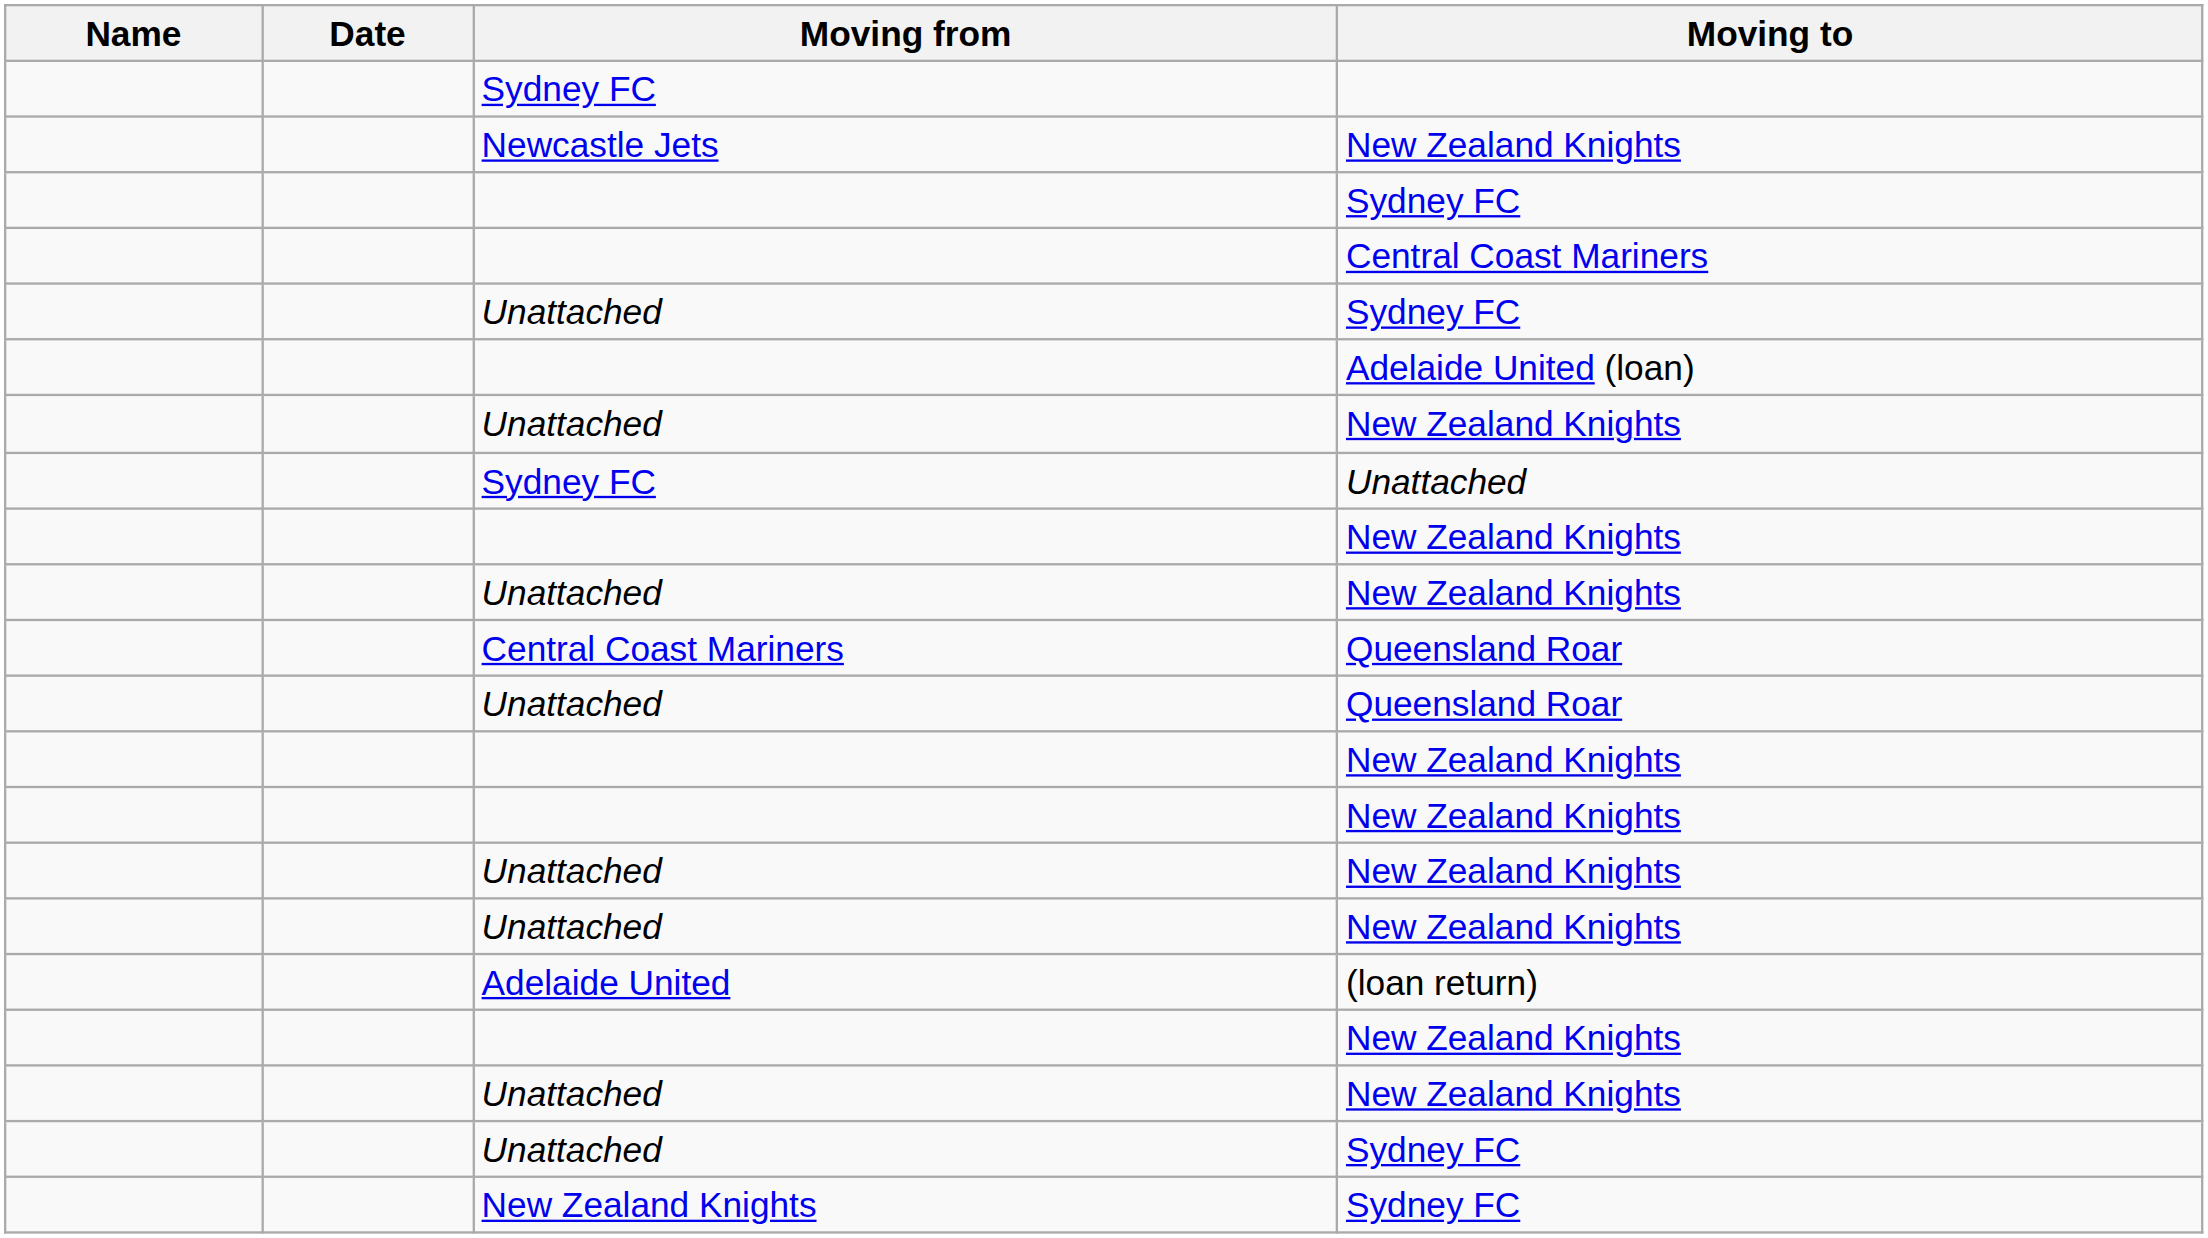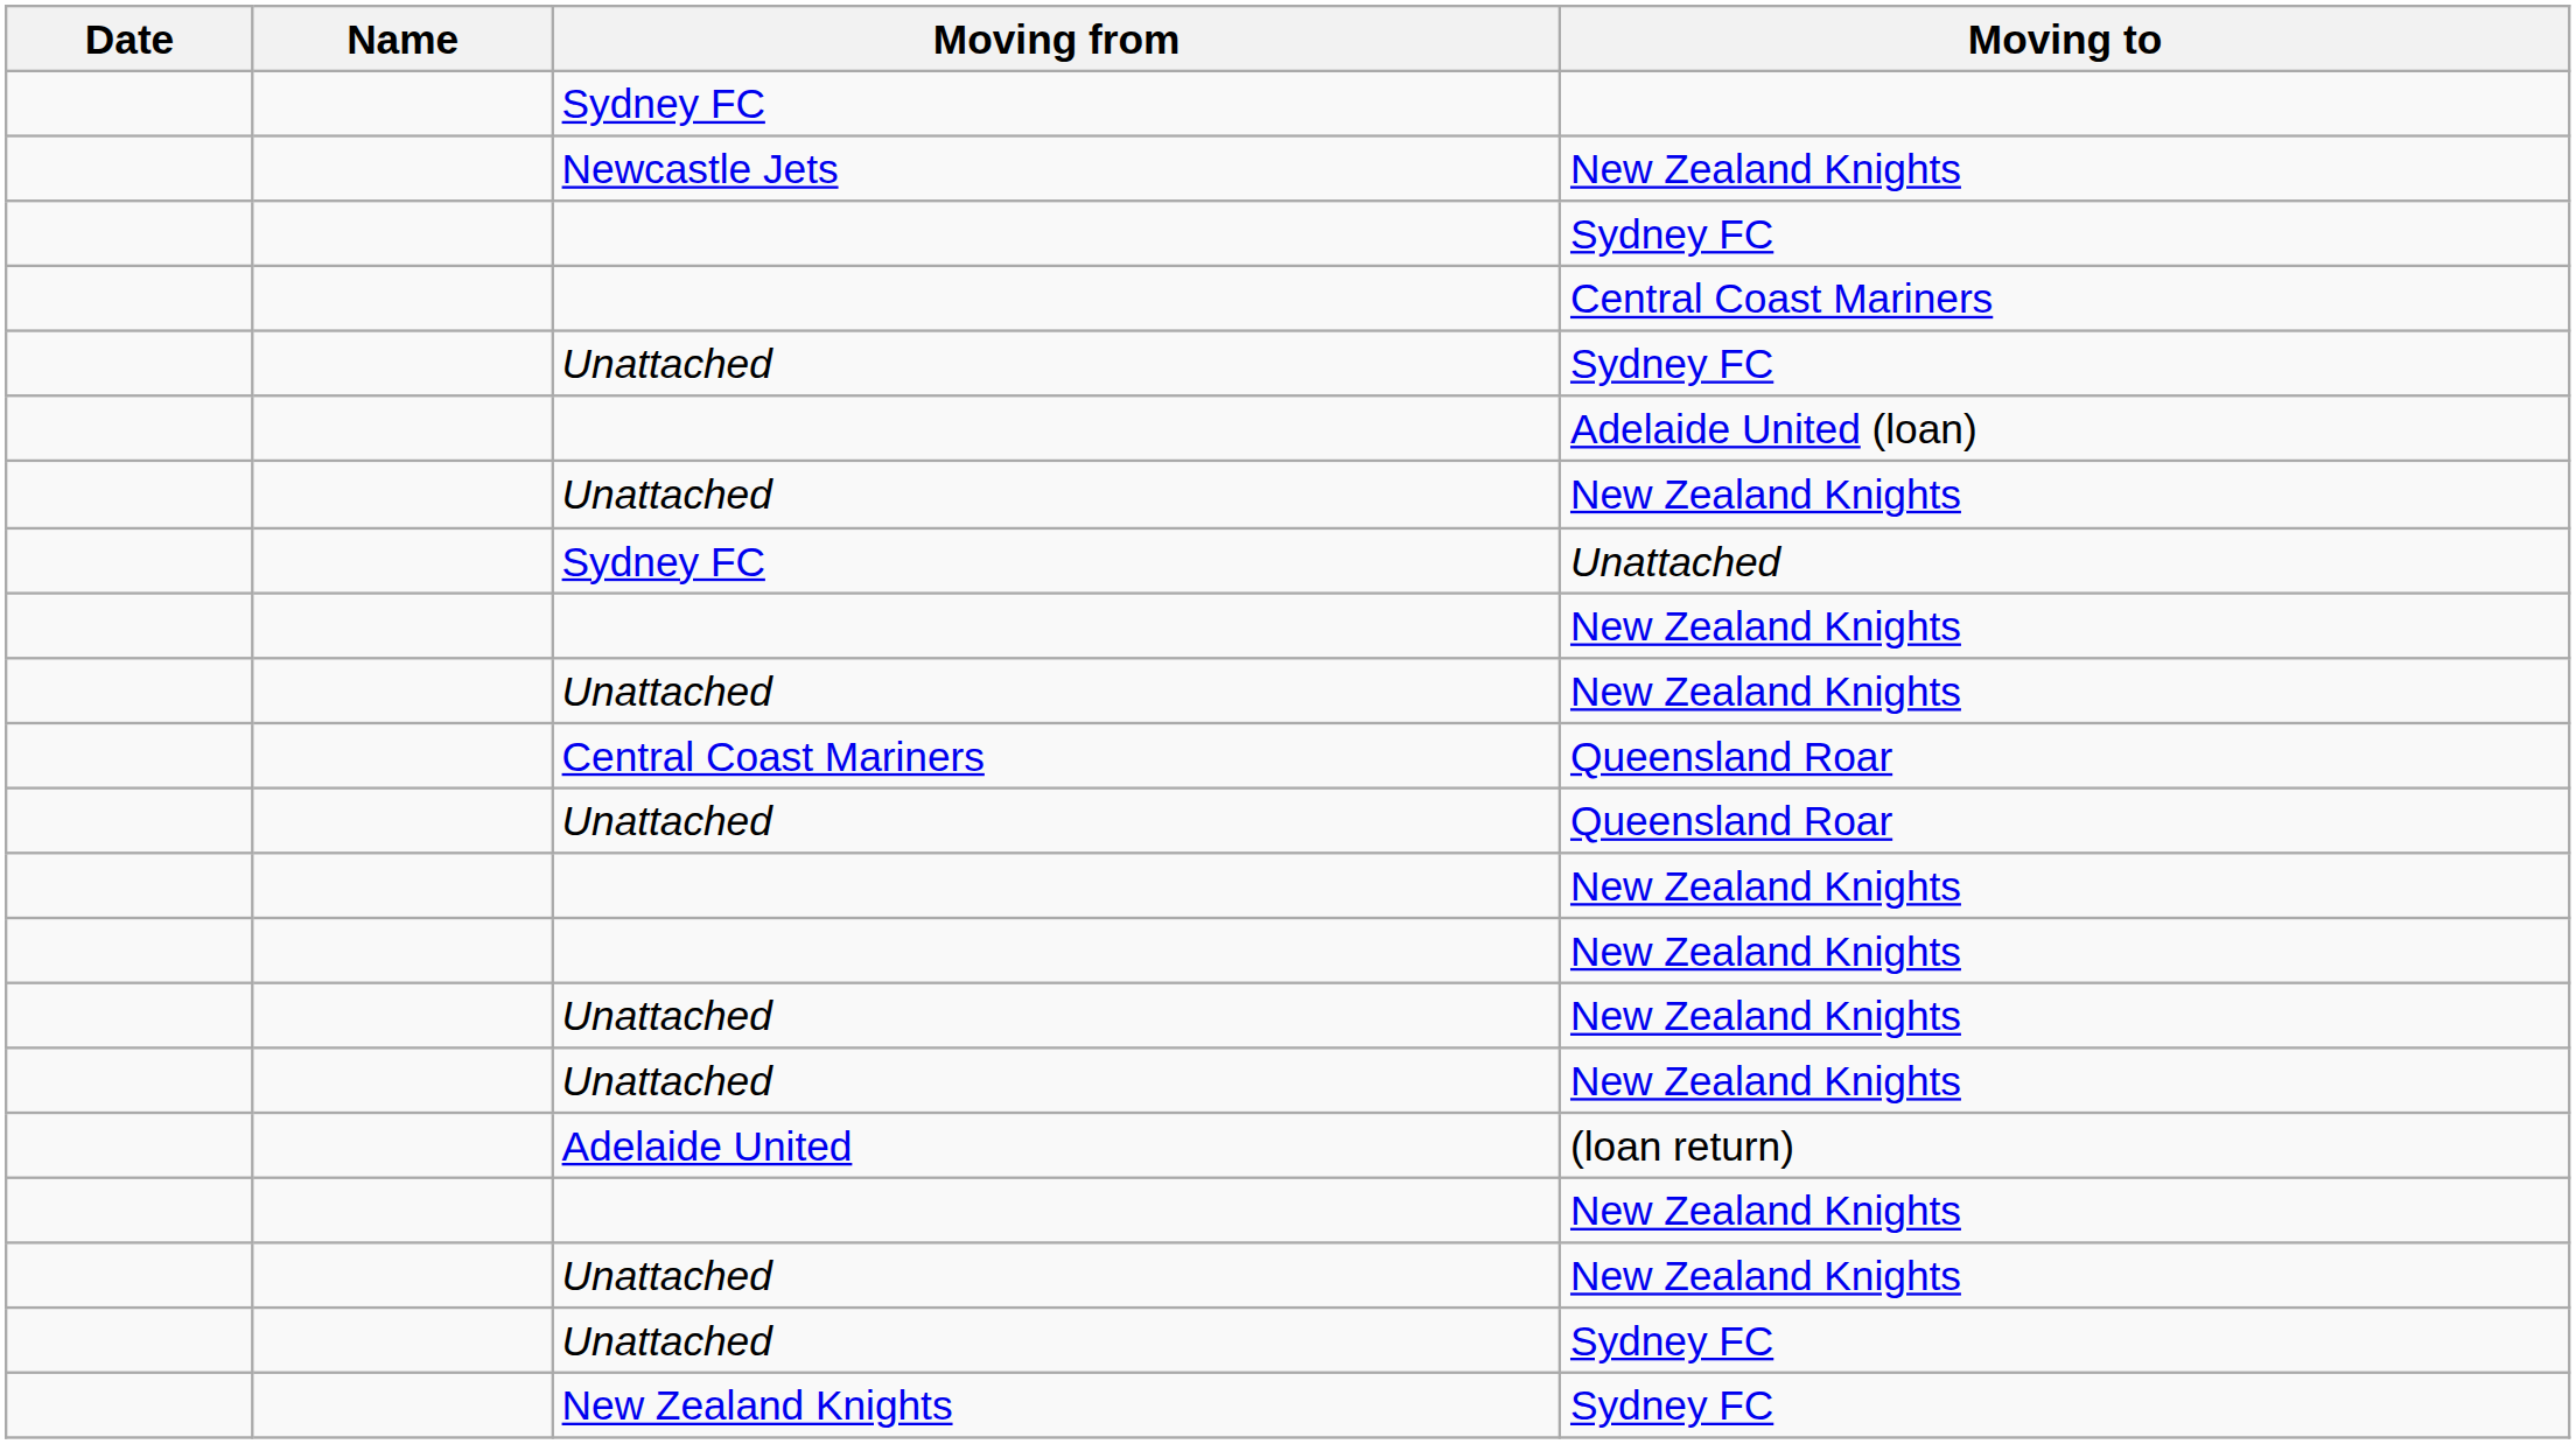columns swapped: Date <-> Name
